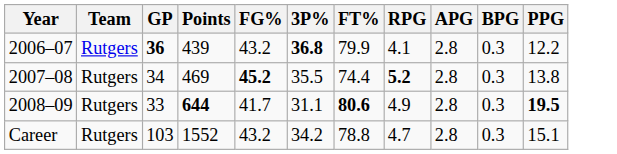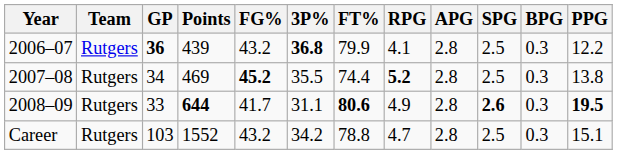+ column: SPG | 2.5 | 2.5 | 2.6 | 2.5
